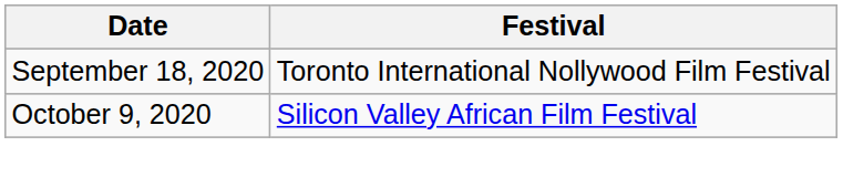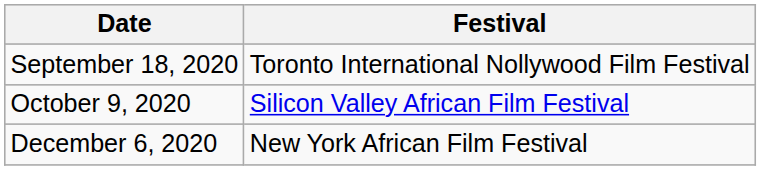+ row: December 6, 2020 | New York African Film Festival
